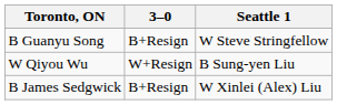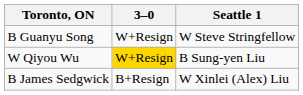B Guanyu Song | 3–0: B+Resign -> W+Resign
W Qiyou Wu | 3–0: no background -> gold background
